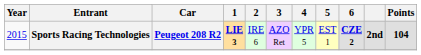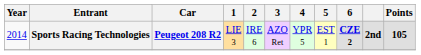Sports Racing Technologies | Year: 2015 -> 2014
Sports Racing Technologies | 1: bold -> normal
Sports Racing Technologies | Points: 104 -> 105
